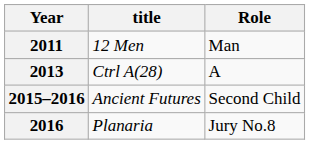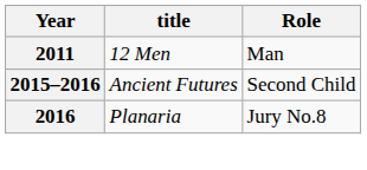- row: 2013 | Ctrl A(28) | A
